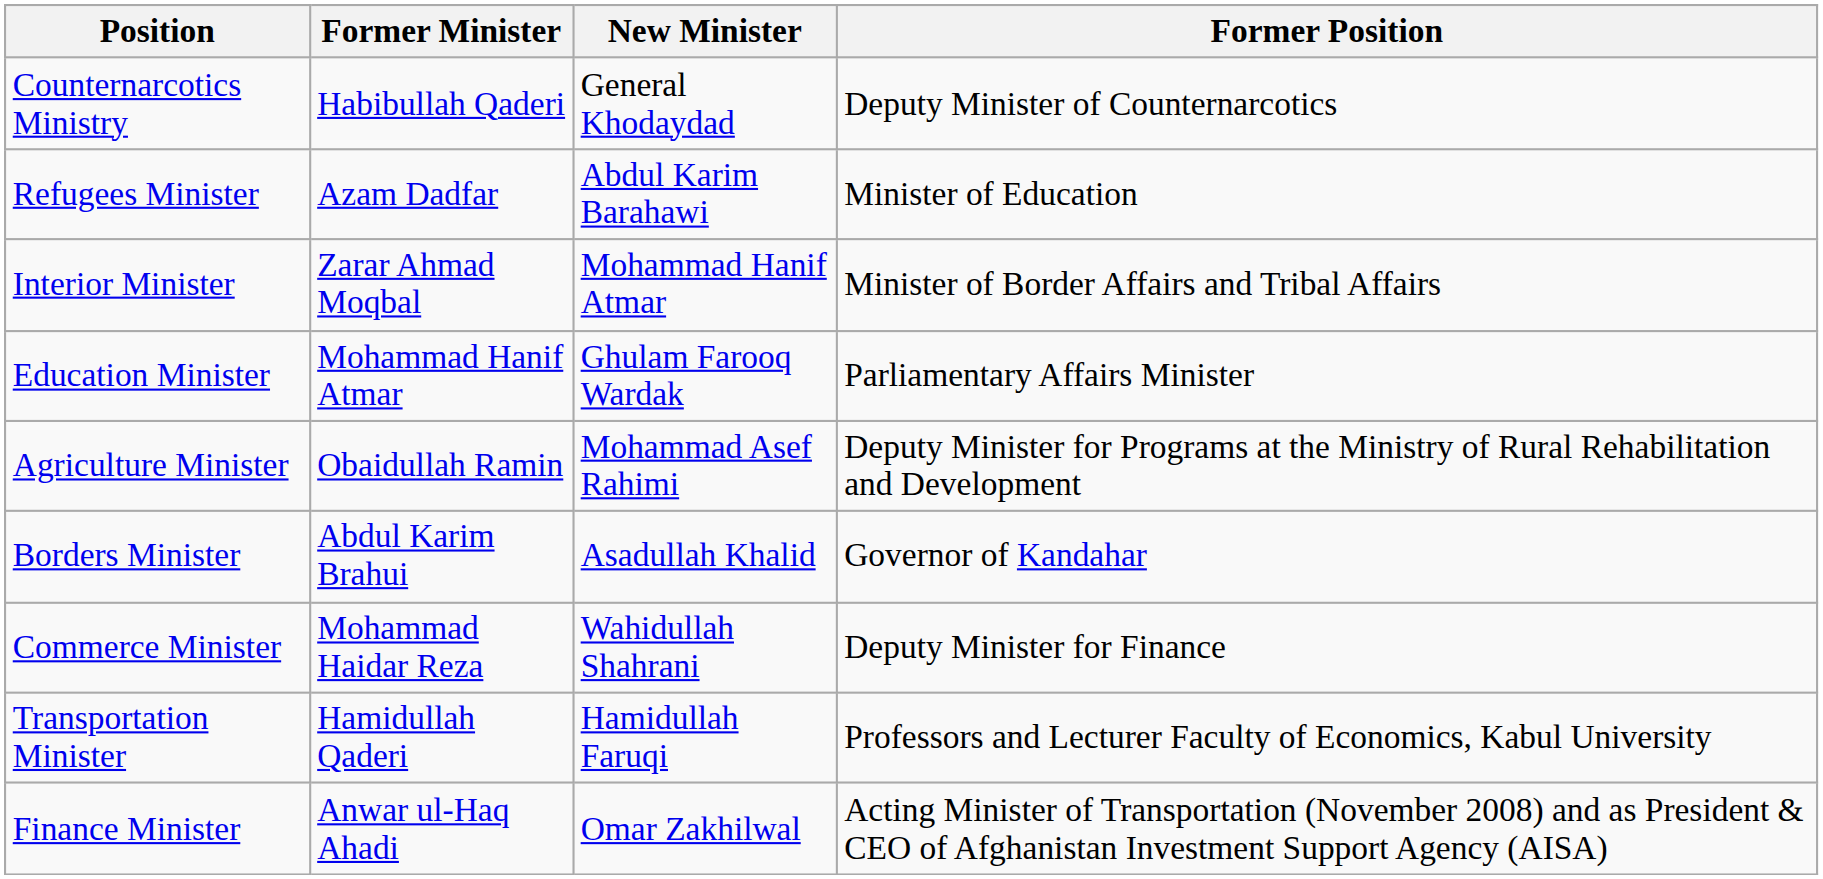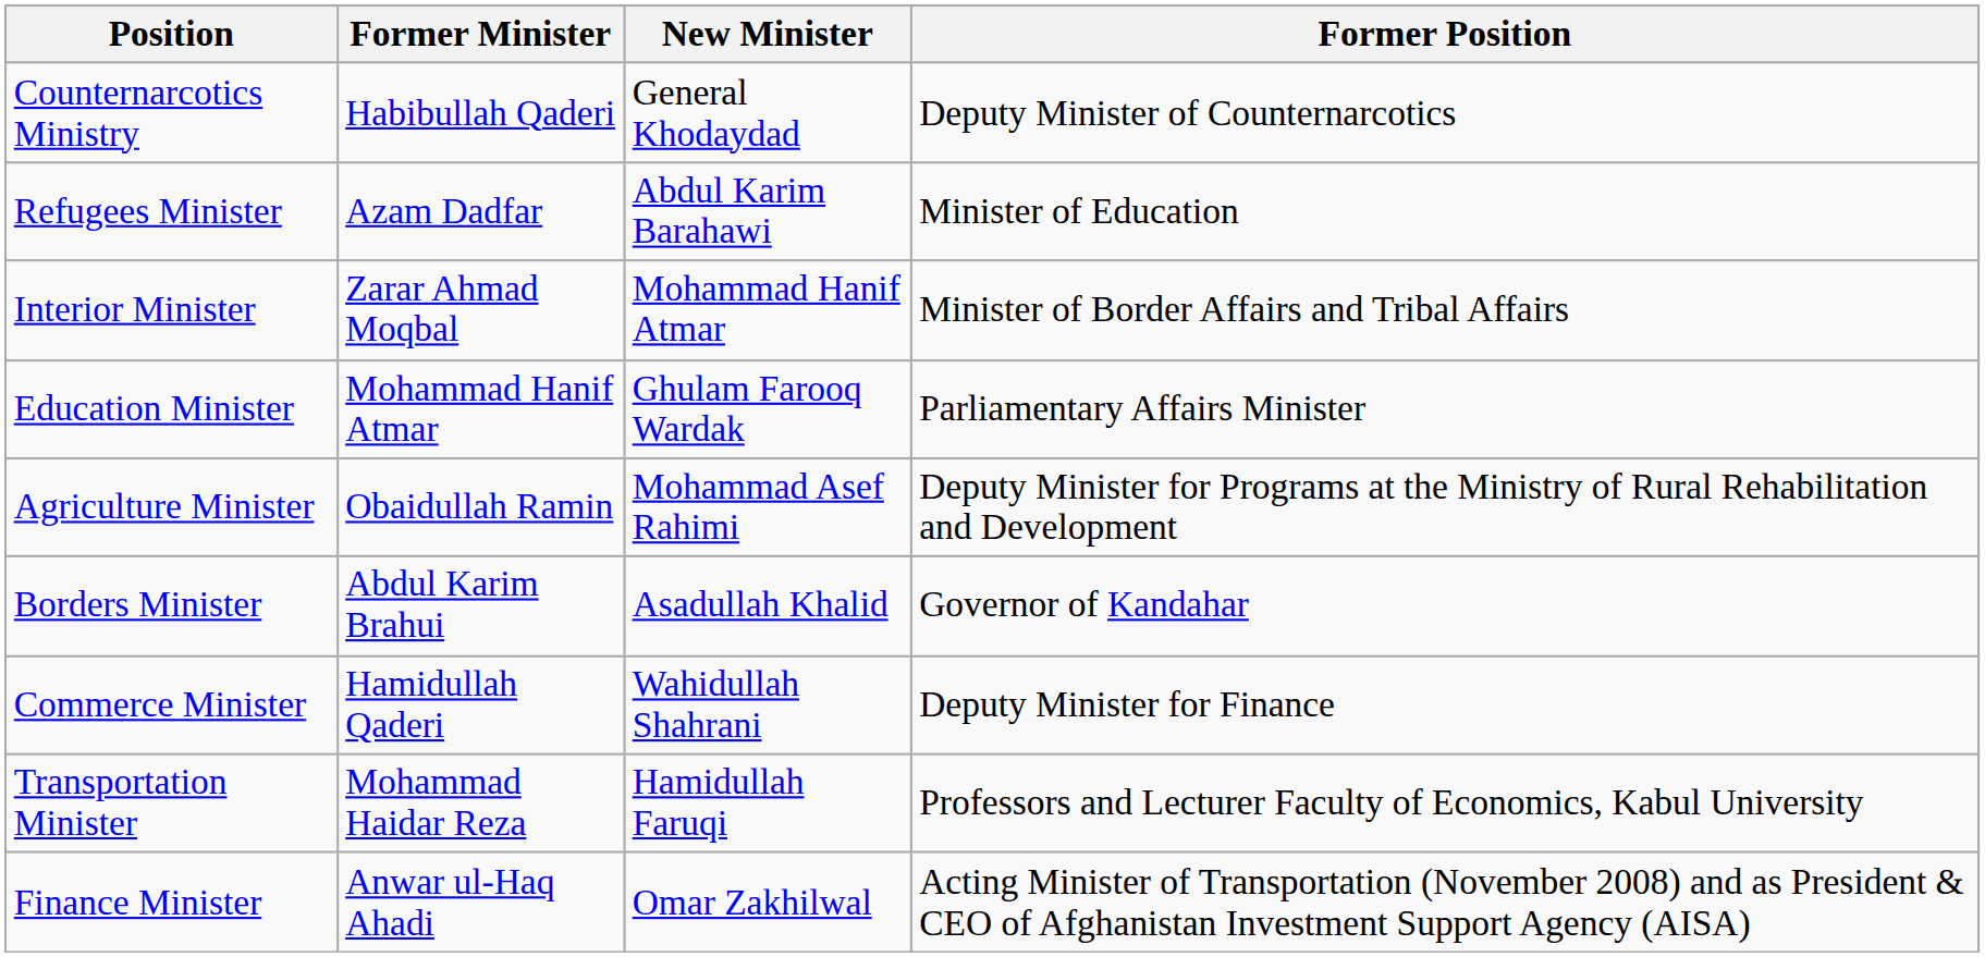Commerce Minister | Former Minister: Mohammad Haidar Reza -> Hamidullah Qaderi
Transportation Minister | Former Minister: Hamidullah Qaderi -> Mohammad Haidar Reza
